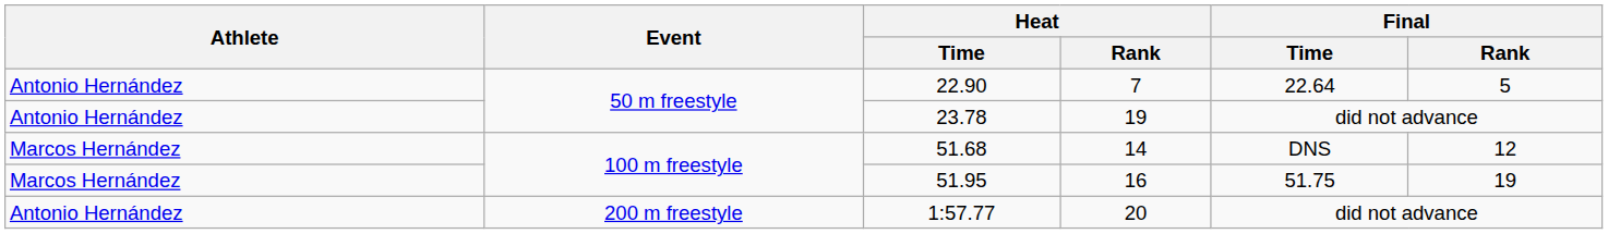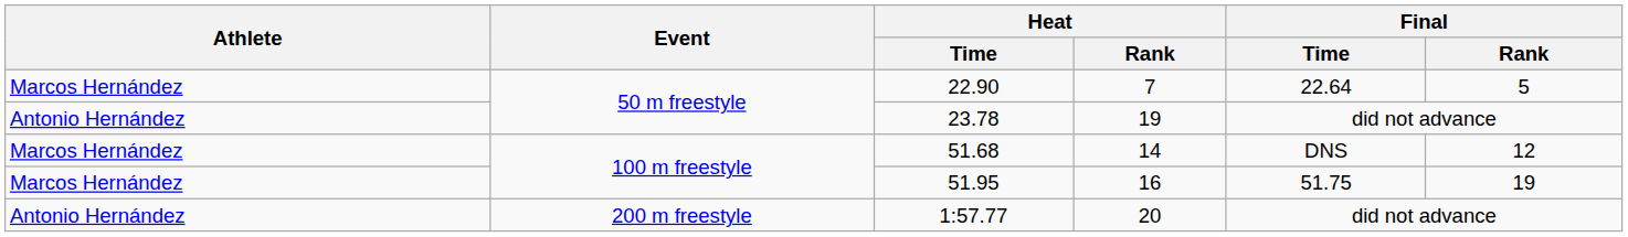22.90 | Athlete: Antonio Hernández -> Marcos Hernández
